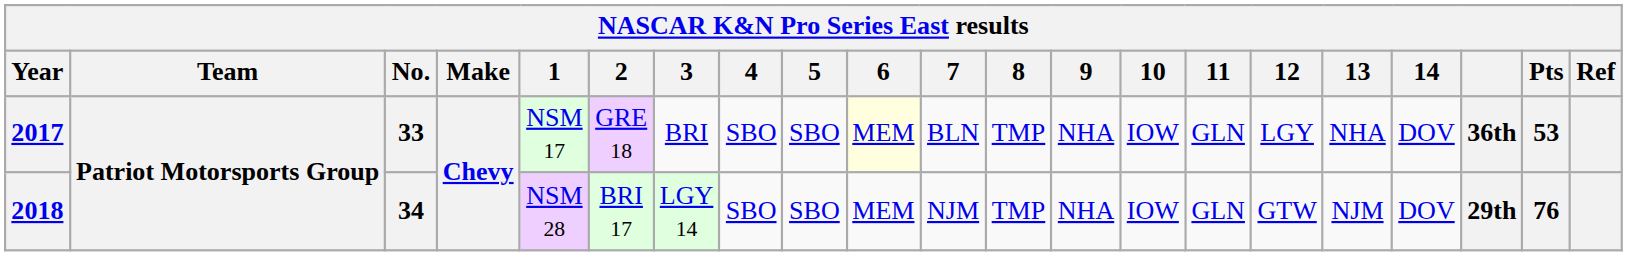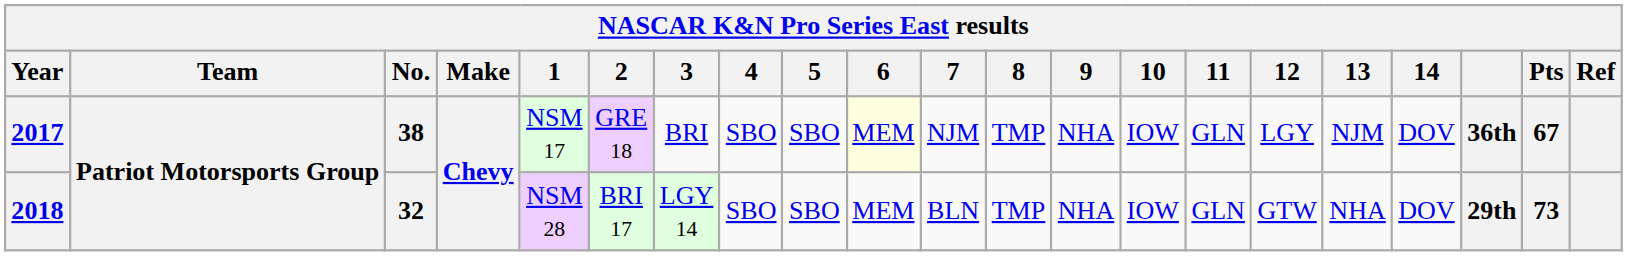2017 | No.: 33 -> 38
2017 | 7: BLN -> NJM
2017 | 13: NHA -> NJM
2017 | Pts: 53 -> 67
2018 | No.: 34 -> 32
2018 | 7: NJM -> BLN
2018 | 13: NJM -> NHA
2018 | Pts: 76 -> 73
